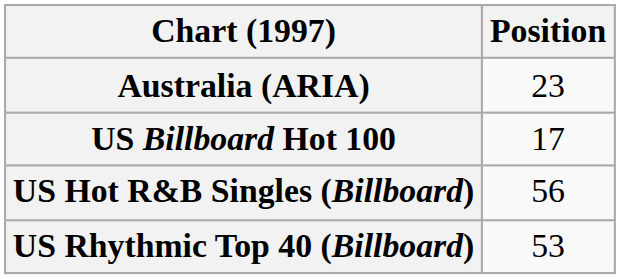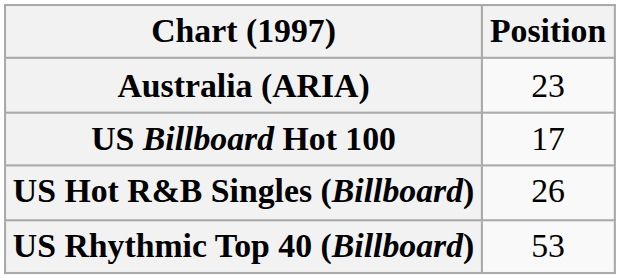US Hot R&B Singles (Billboard) | Position: 56 -> 26
